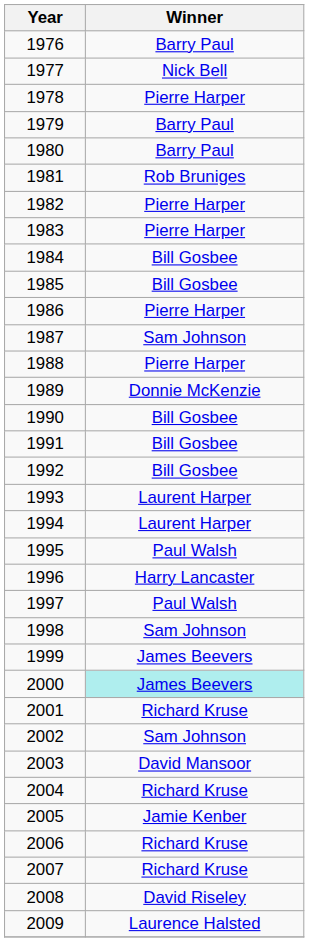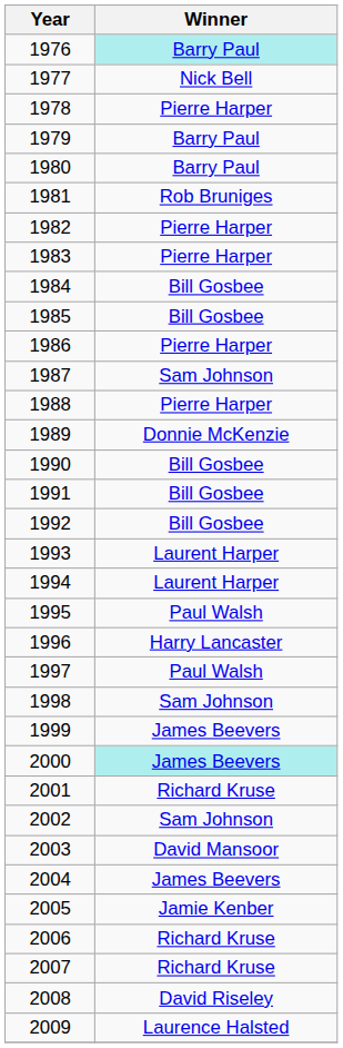1976 | Winner: no background -> paleturquoise background
2004 | Winner: Richard Kruse -> James Beevers
